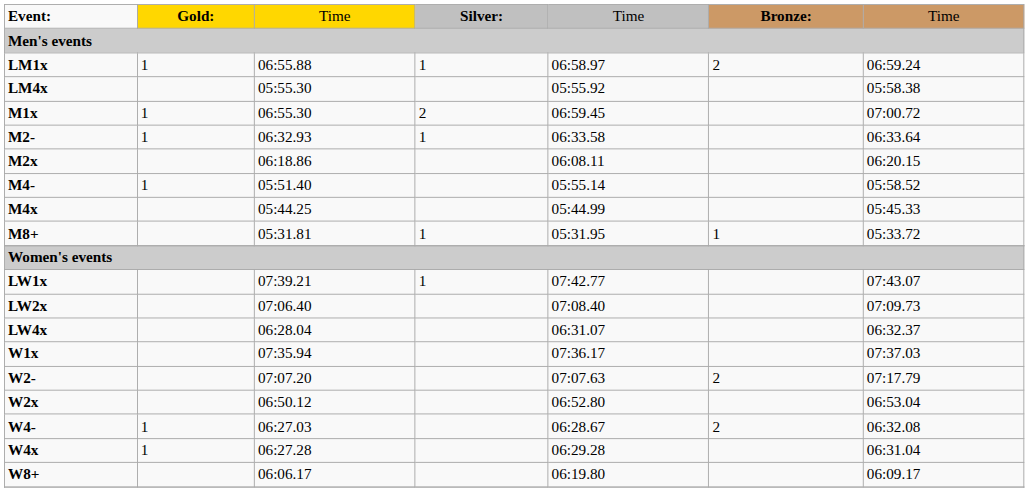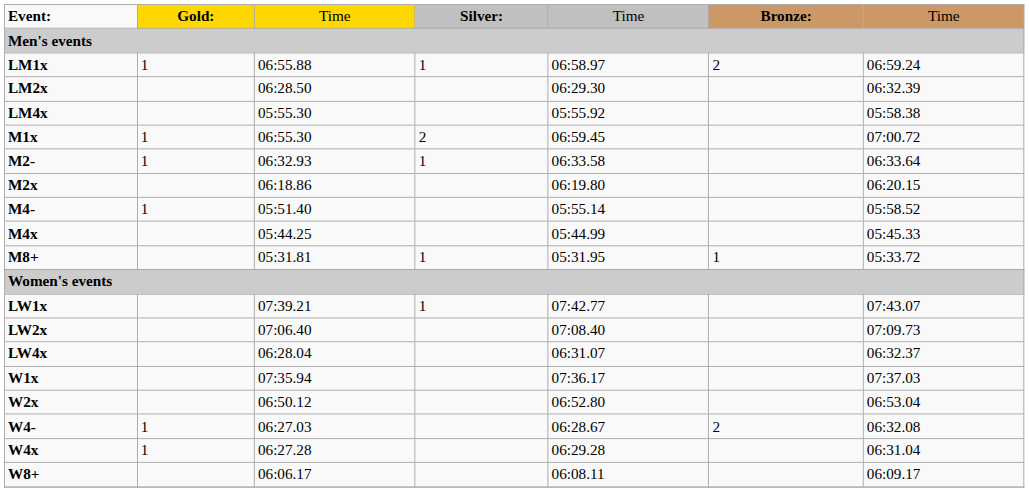+ row: LM2x | 06:28.50 | 06:29.30 | 06:32.39
M2x | column 5: 06:08.11 -> 06:19.80
- row: W2- | 07:07.20 | 07:07.63 | 2 | 07:17.79
W8+ | column 5: 06:19.80 -> 06:08.11
